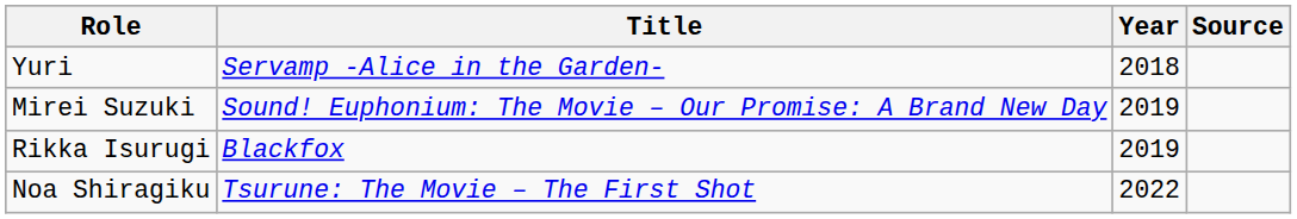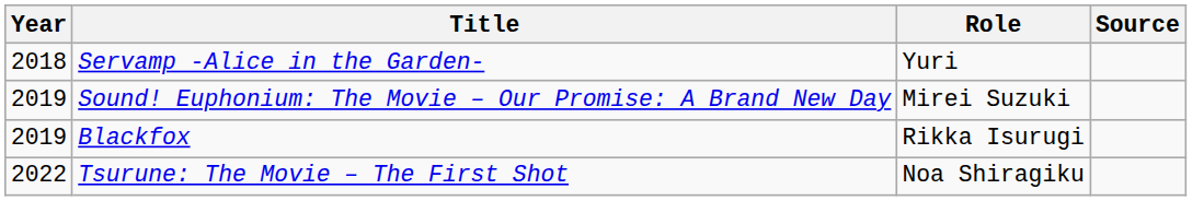columns swapped: Year <-> Role
